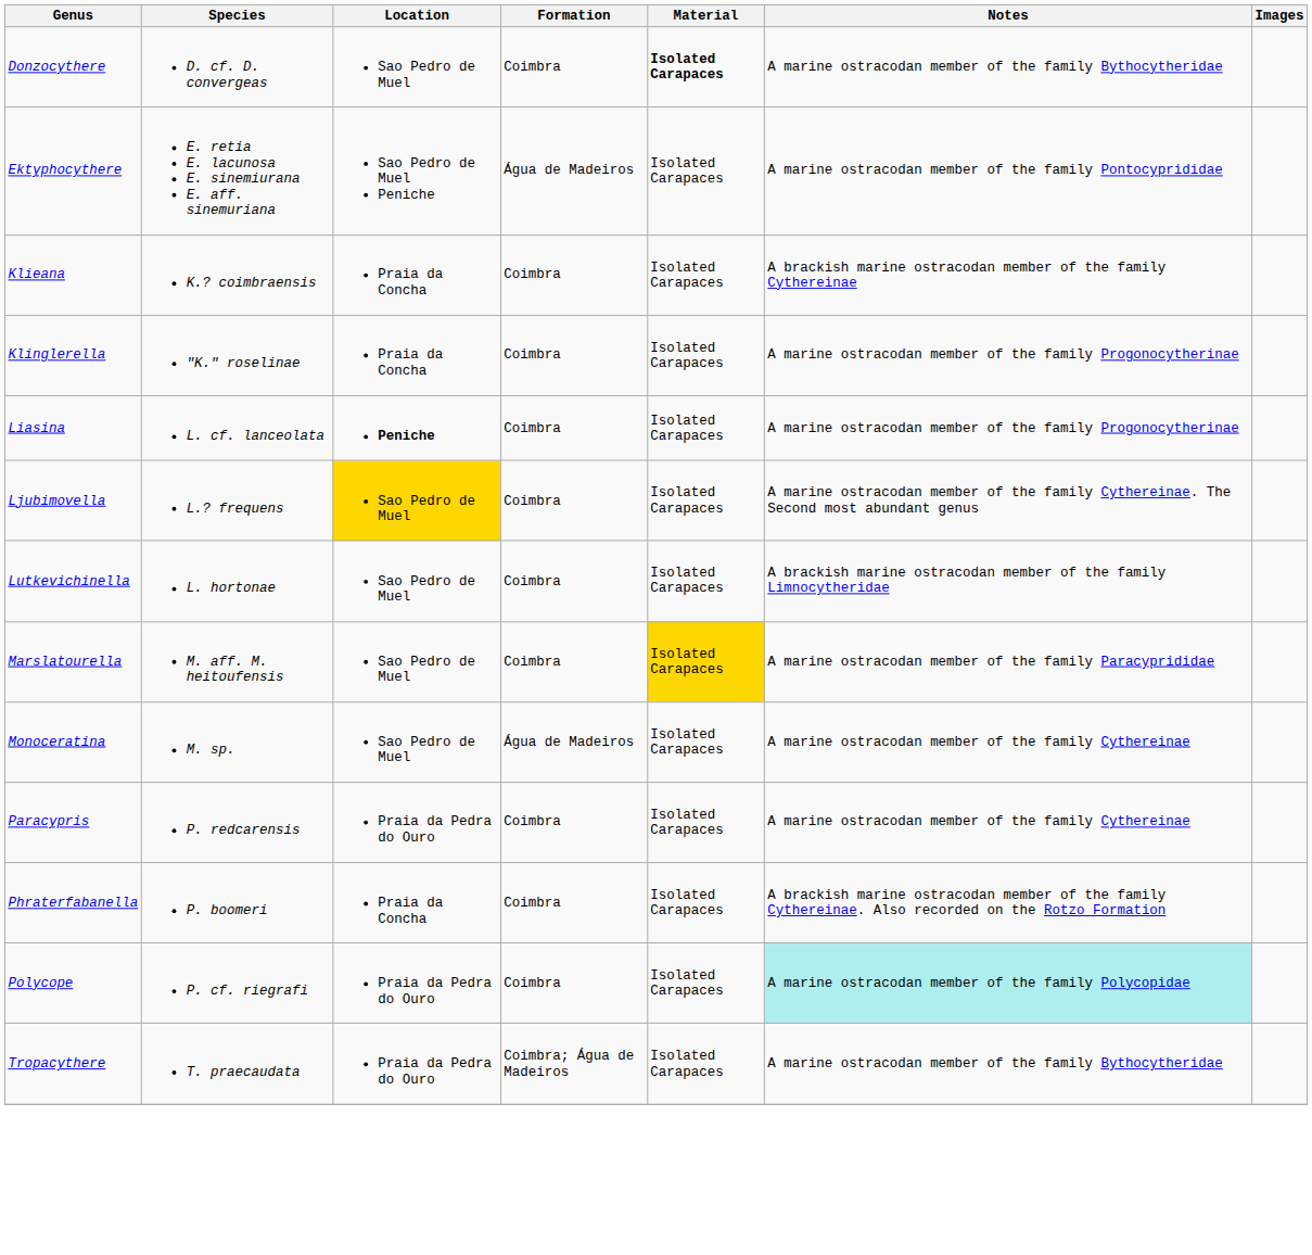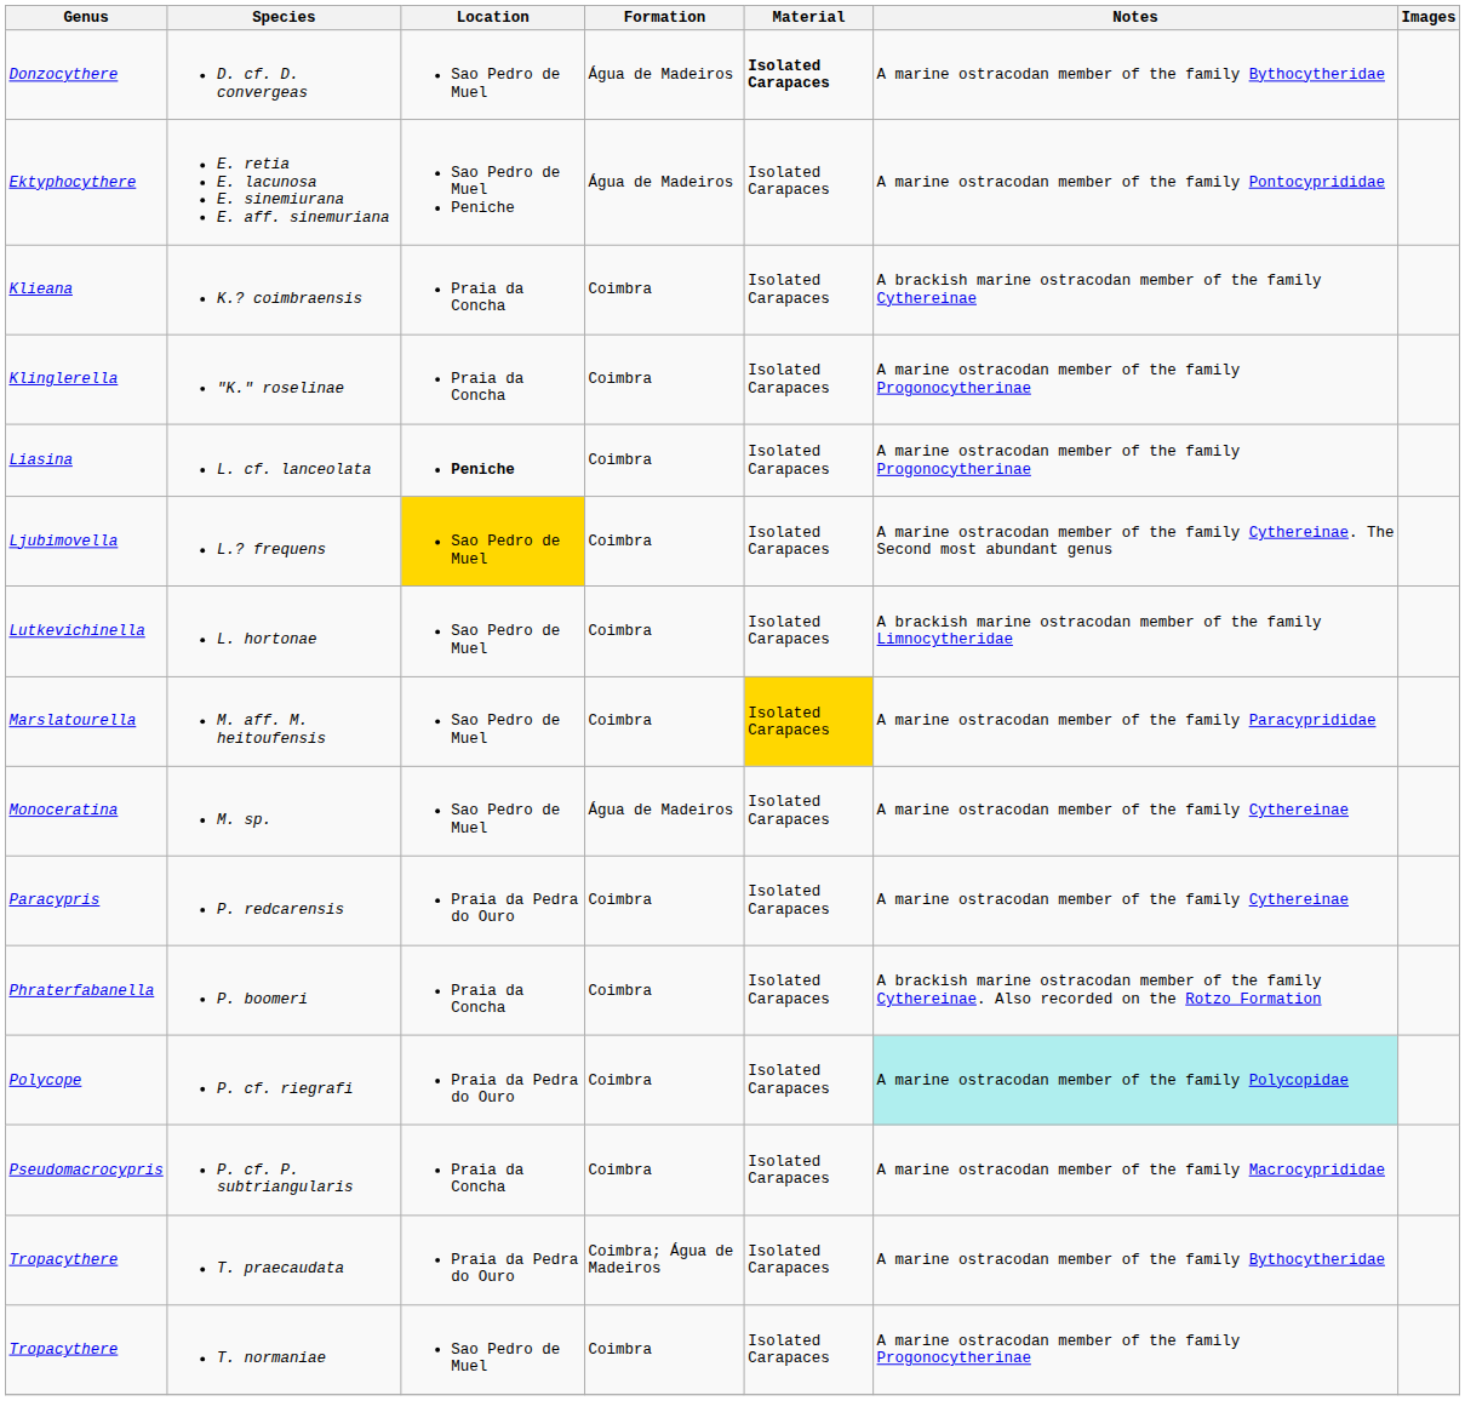D. cf. D. convergeas | Formation: Coimbra -> Água de Madeiros
+ row: Pseudomacrocypris | P. cf. P. subtriangularis | Praia da Concha | Coimbra | Isolated Carapaces | A marine ostracodan member of the family Macrocyprididae
+ row: Tropacythere | T. normaniae | Sao Pedro de Muel | Coimbra | Isolated Carapaces | A marine ostracodan member of the family Progonocytherinae
